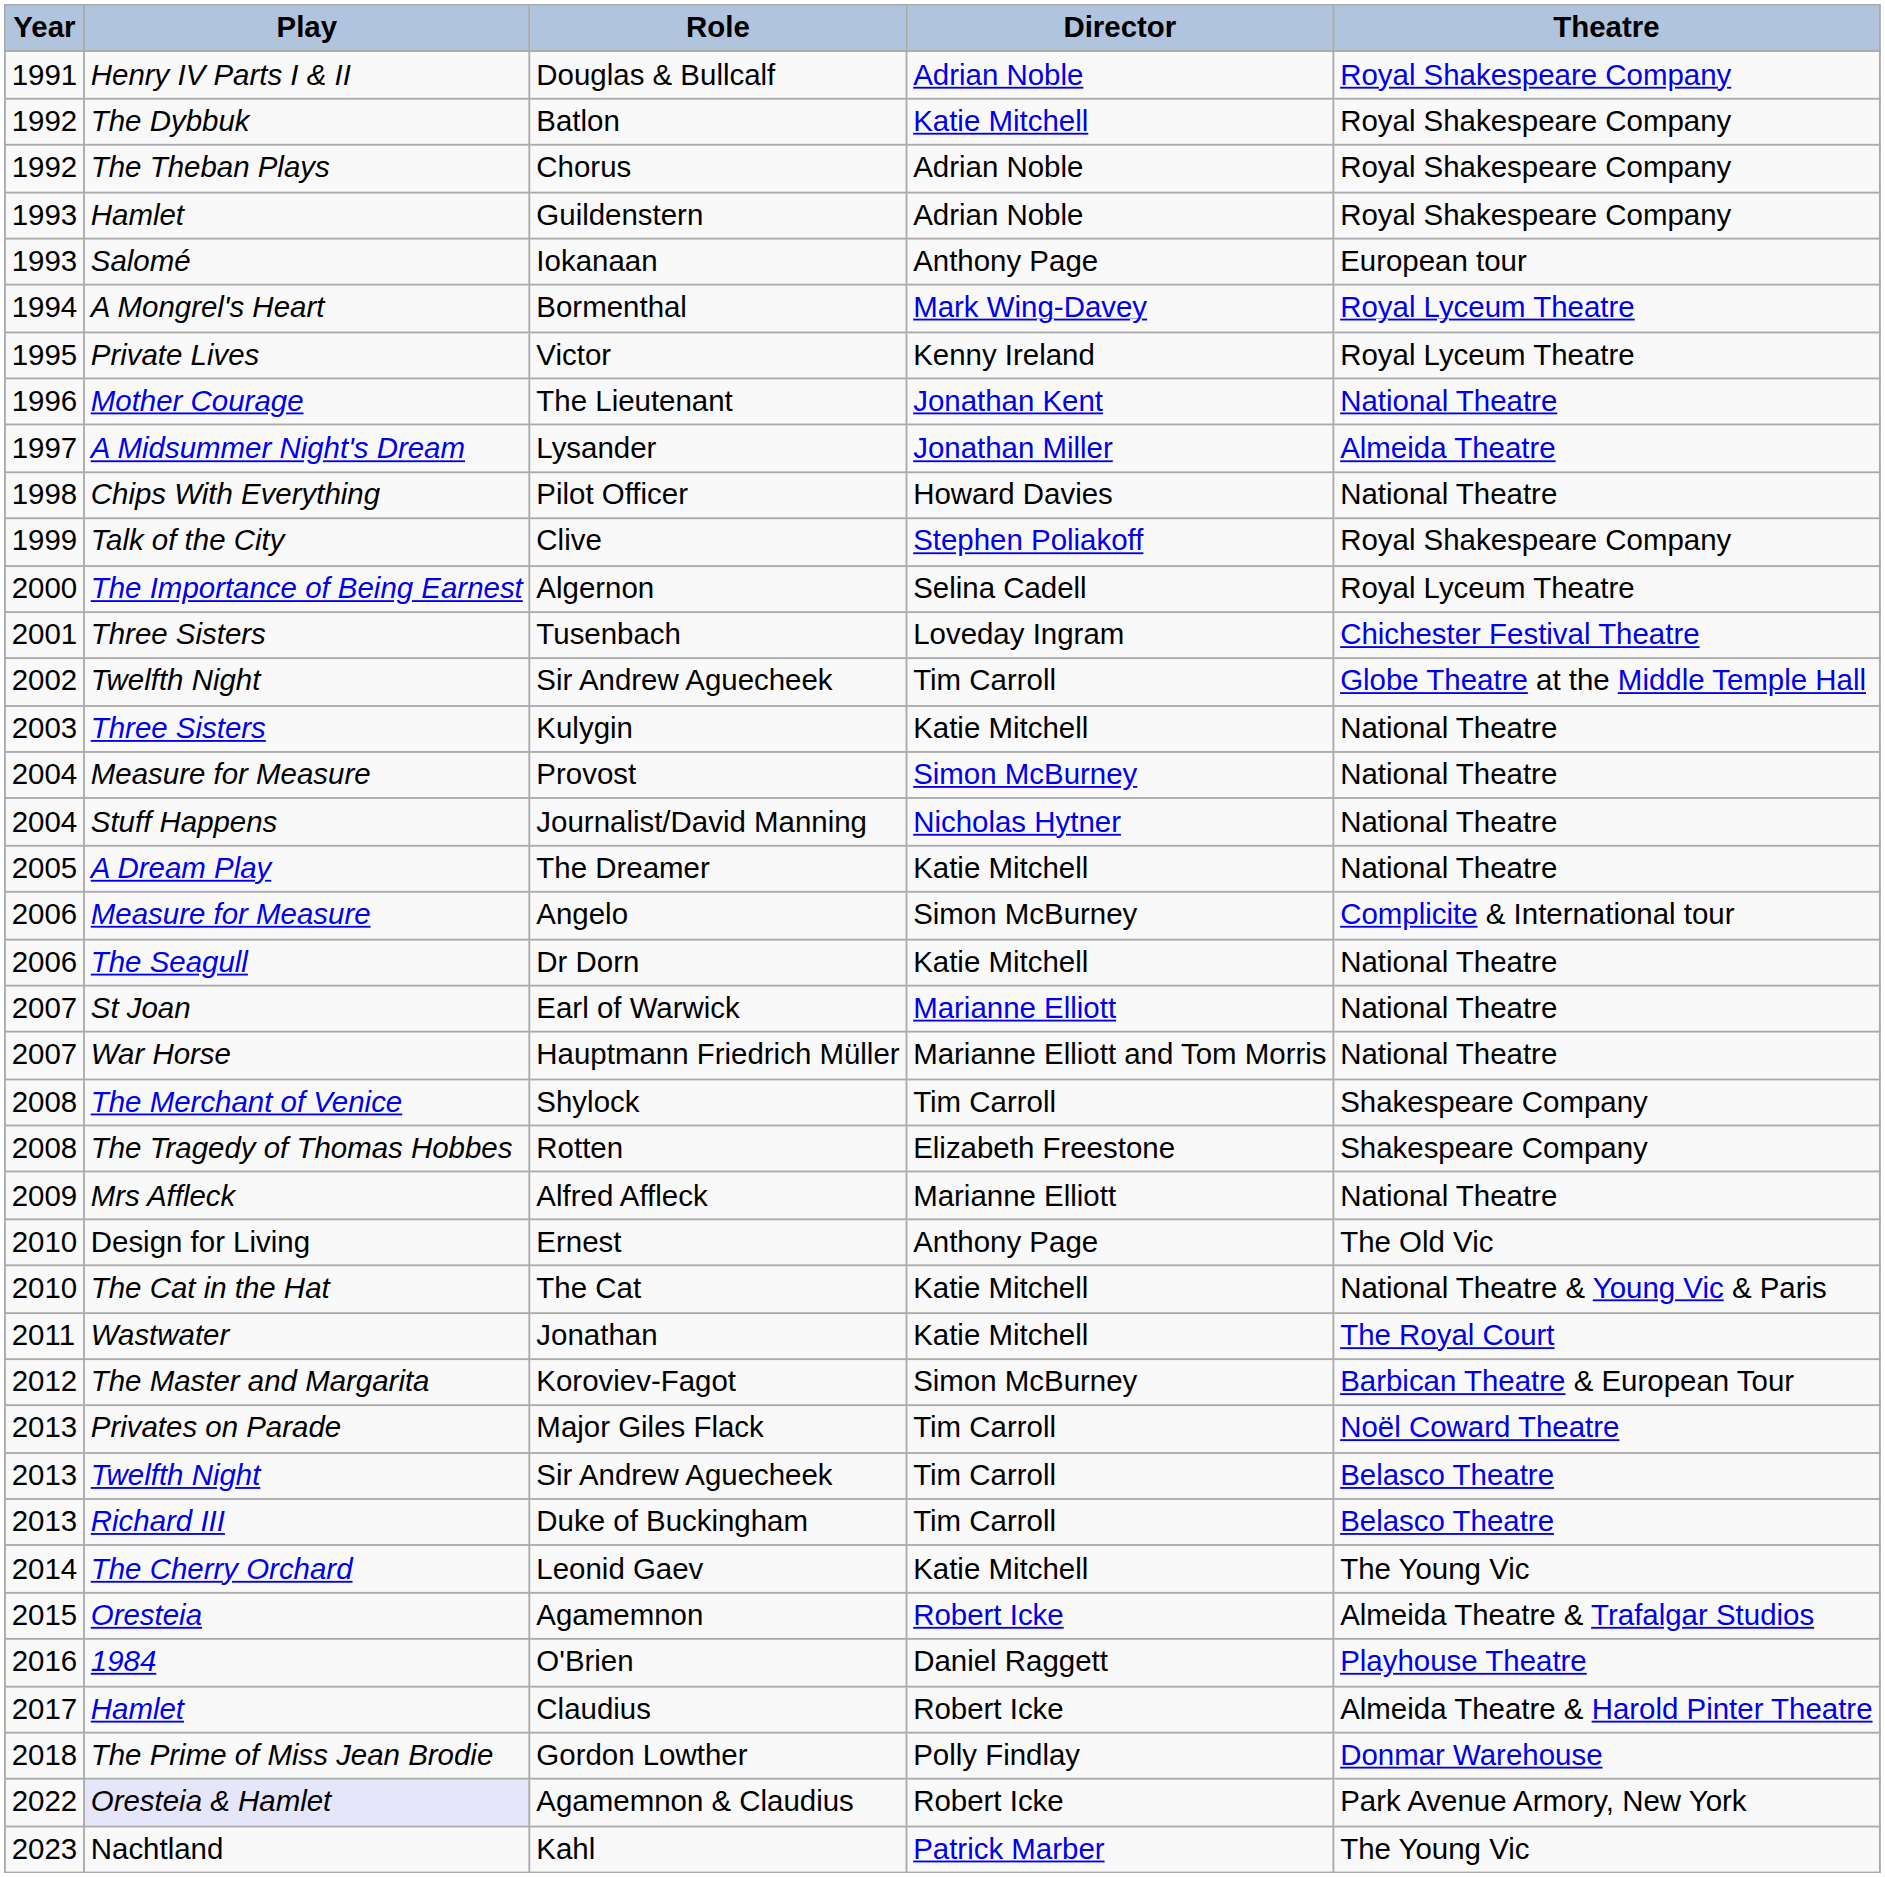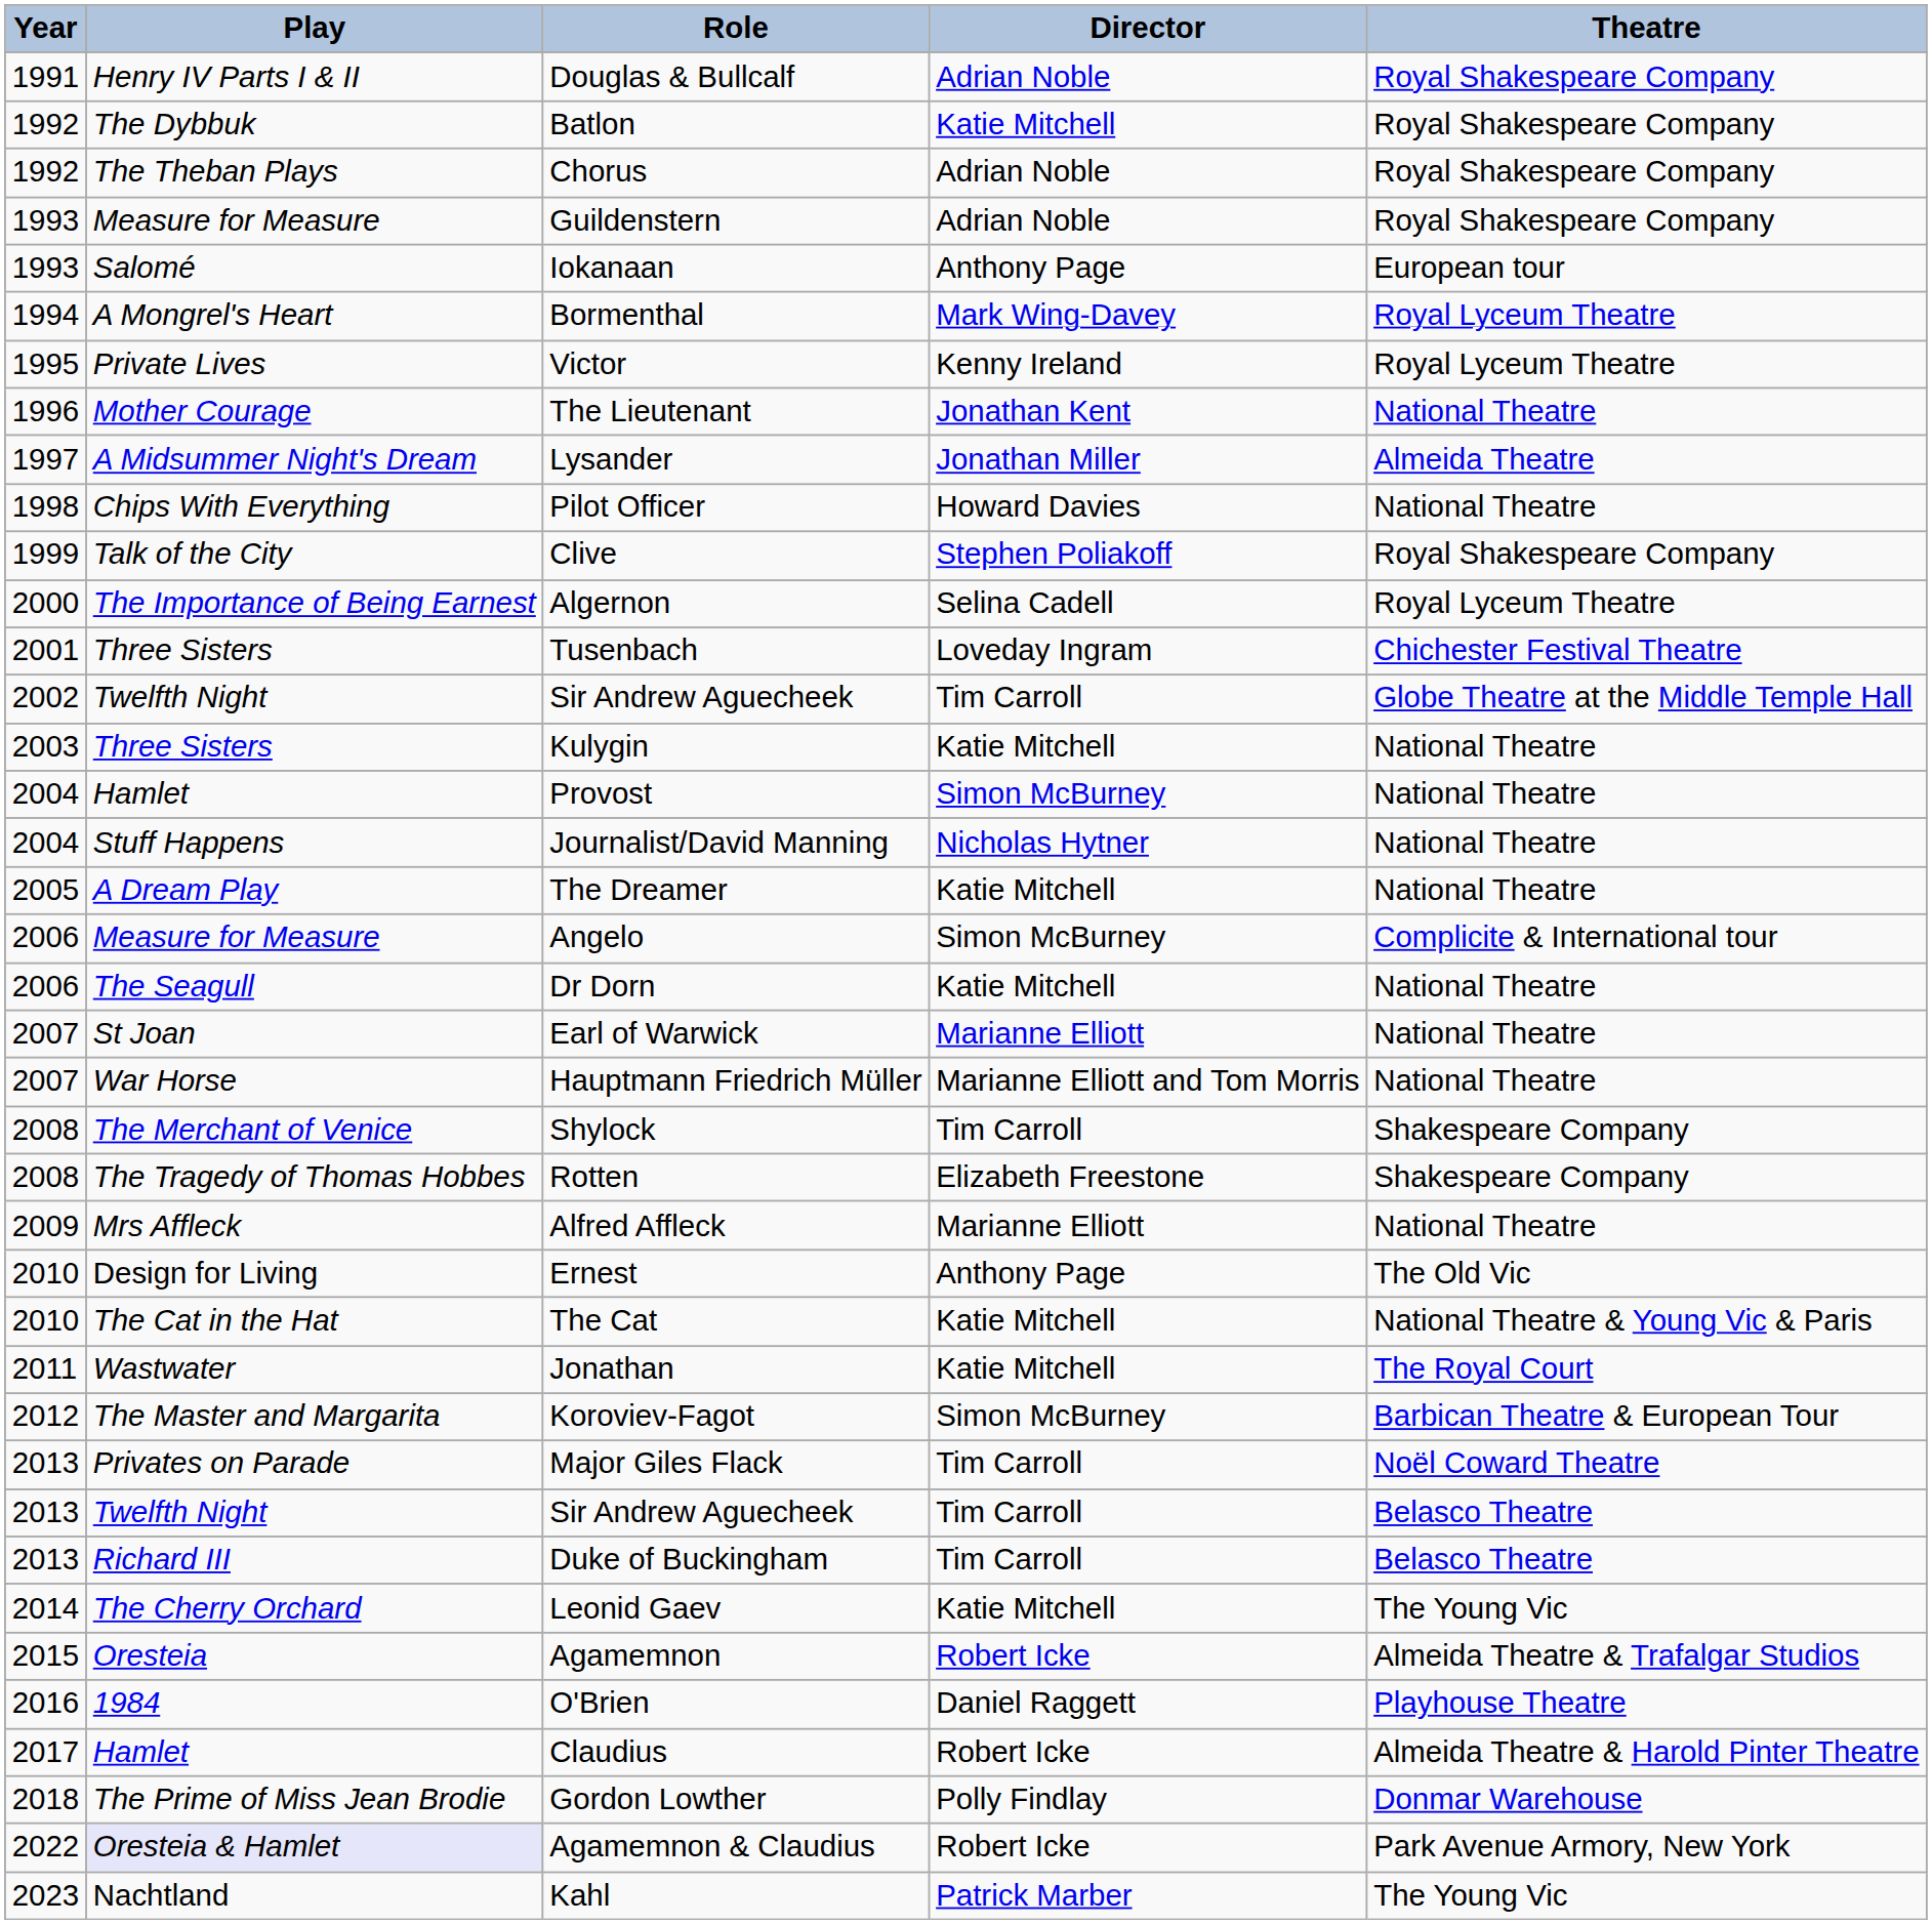Guildenstern | Play: Hamlet -> Measure for Measure
Provost | Play: Measure for Measure -> Hamlet
